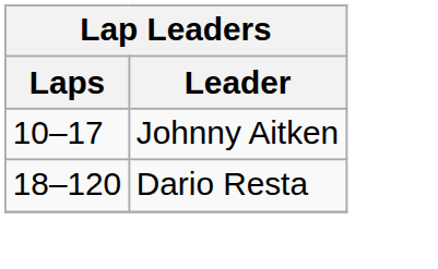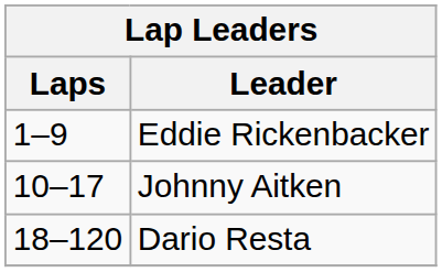+ row: 1–9 | Eddie Rickenbacker
